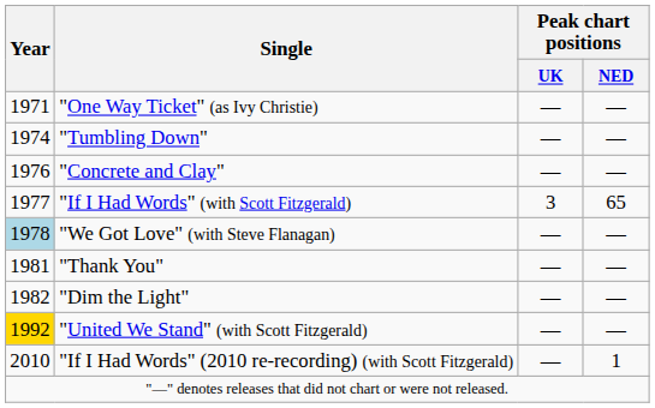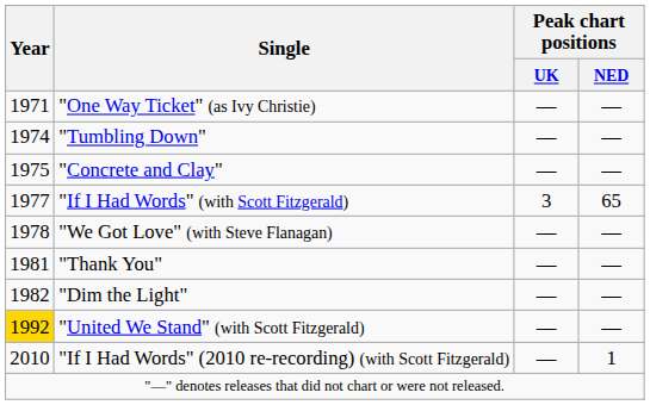"Concrete and Clay" | Year: 1976 -> 1975
"We Got Love" (with Steve Flanagan) | Year: lightblue background -> no background
